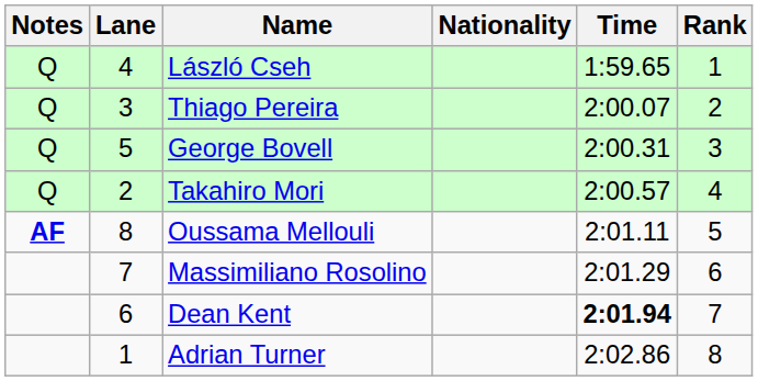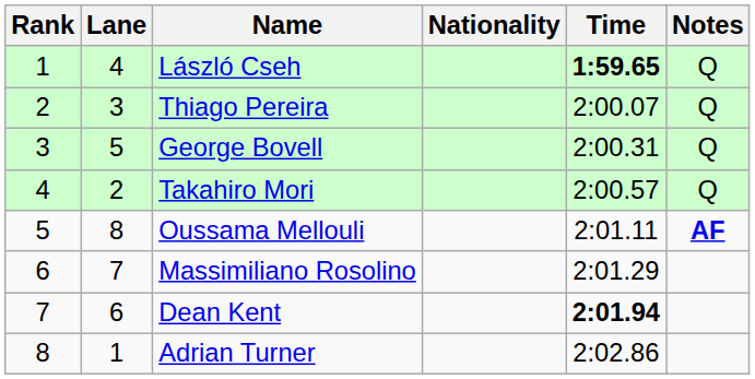columns swapped: Rank <-> Notes
László Cseh | Time: normal -> bold
